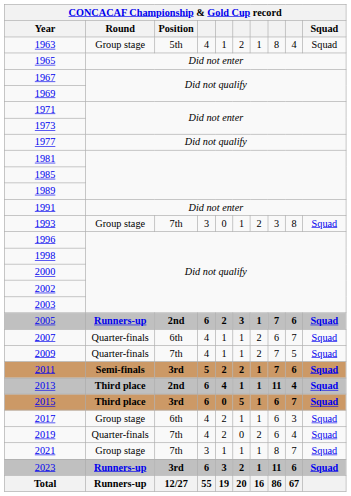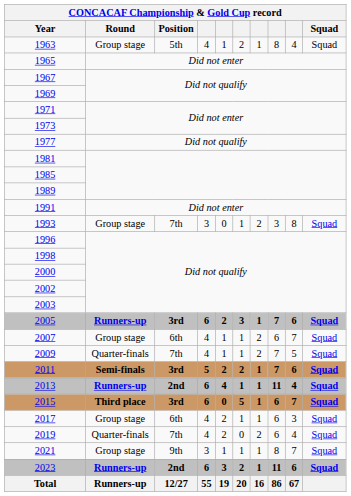2005 | Position: 2nd -> 3rd
2007 | Round: Quarter-finals -> Group stage
2013 | Round: Third place -> Runners-up
2021 | Position: 7th -> 9th
2023 | Position: 3rd -> 2nd
